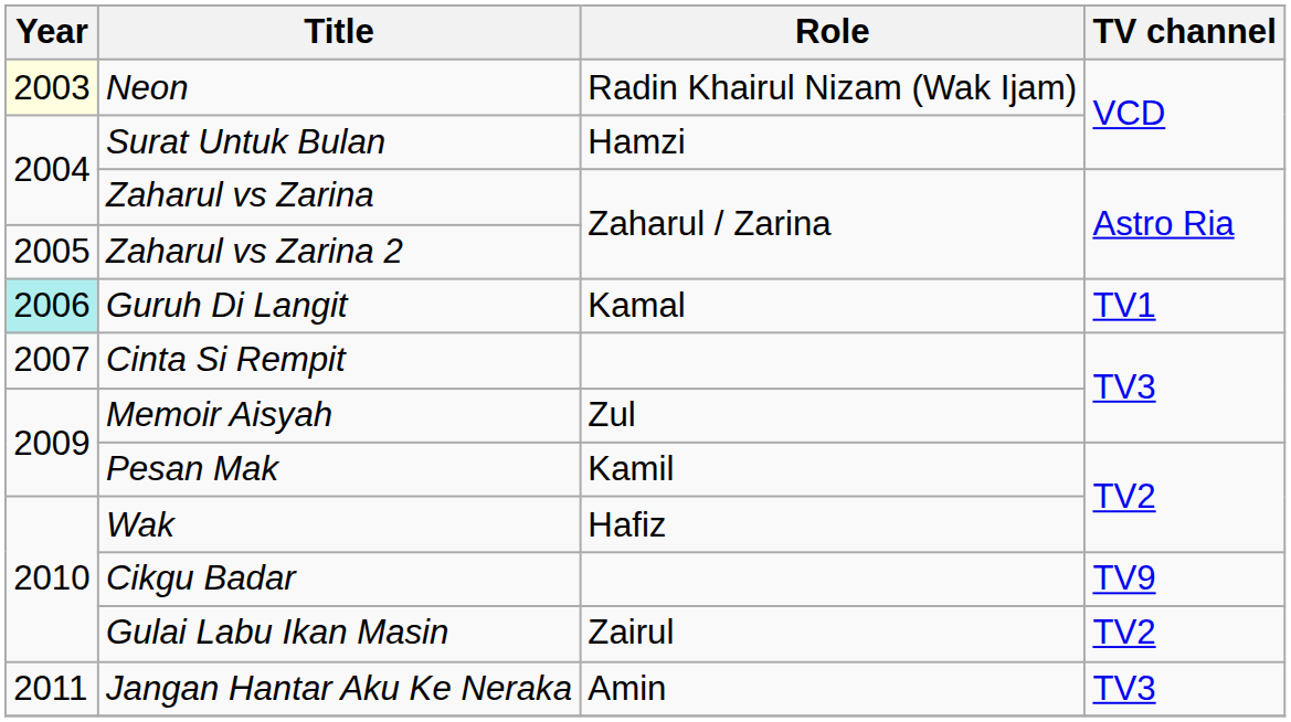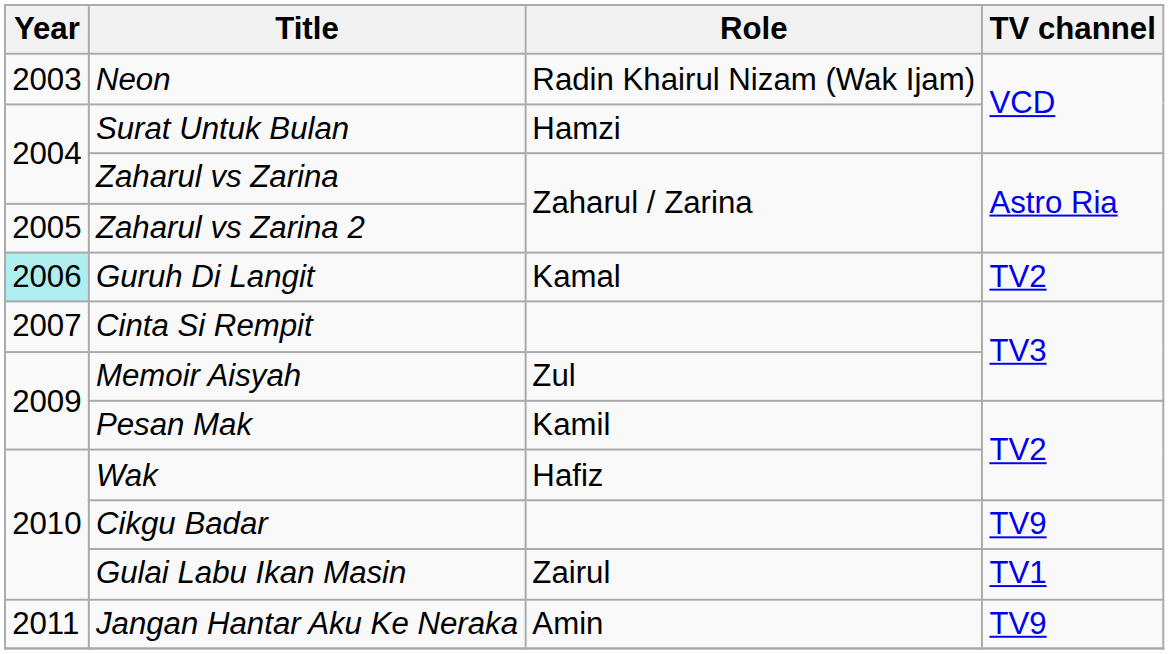Neon | Year: lightyellow background -> no background
Guruh Di Langit | TV channel: TV1 -> TV2
Gulai Labu Ikan Masin | TV channel: TV2 -> TV1
Jangan Hantar Aku Ke Neraka | TV channel: TV3 -> TV9
